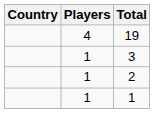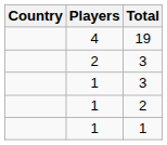+ row: 2 | 3
